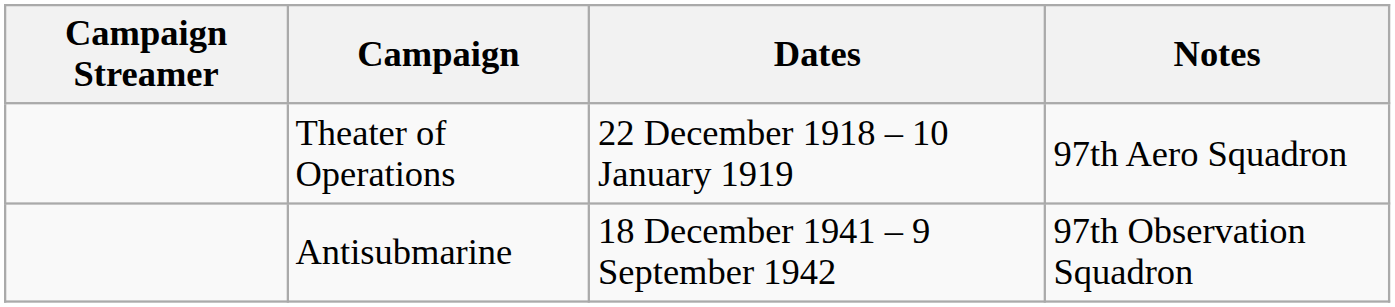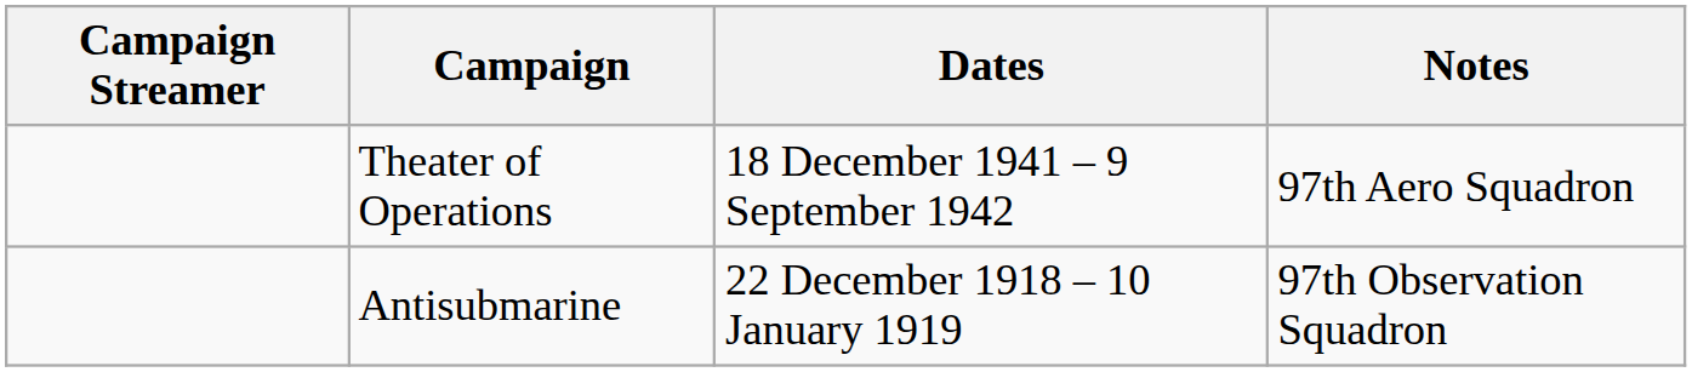Theater of Operations | Dates: 22 December 1918 – 10 January 1919 -> 18 December 1941 – 9 September 1942
Antisubmarine | Dates: 18 December 1941 – 9 September 1942 -> 22 December 1918 – 10 January 1919
